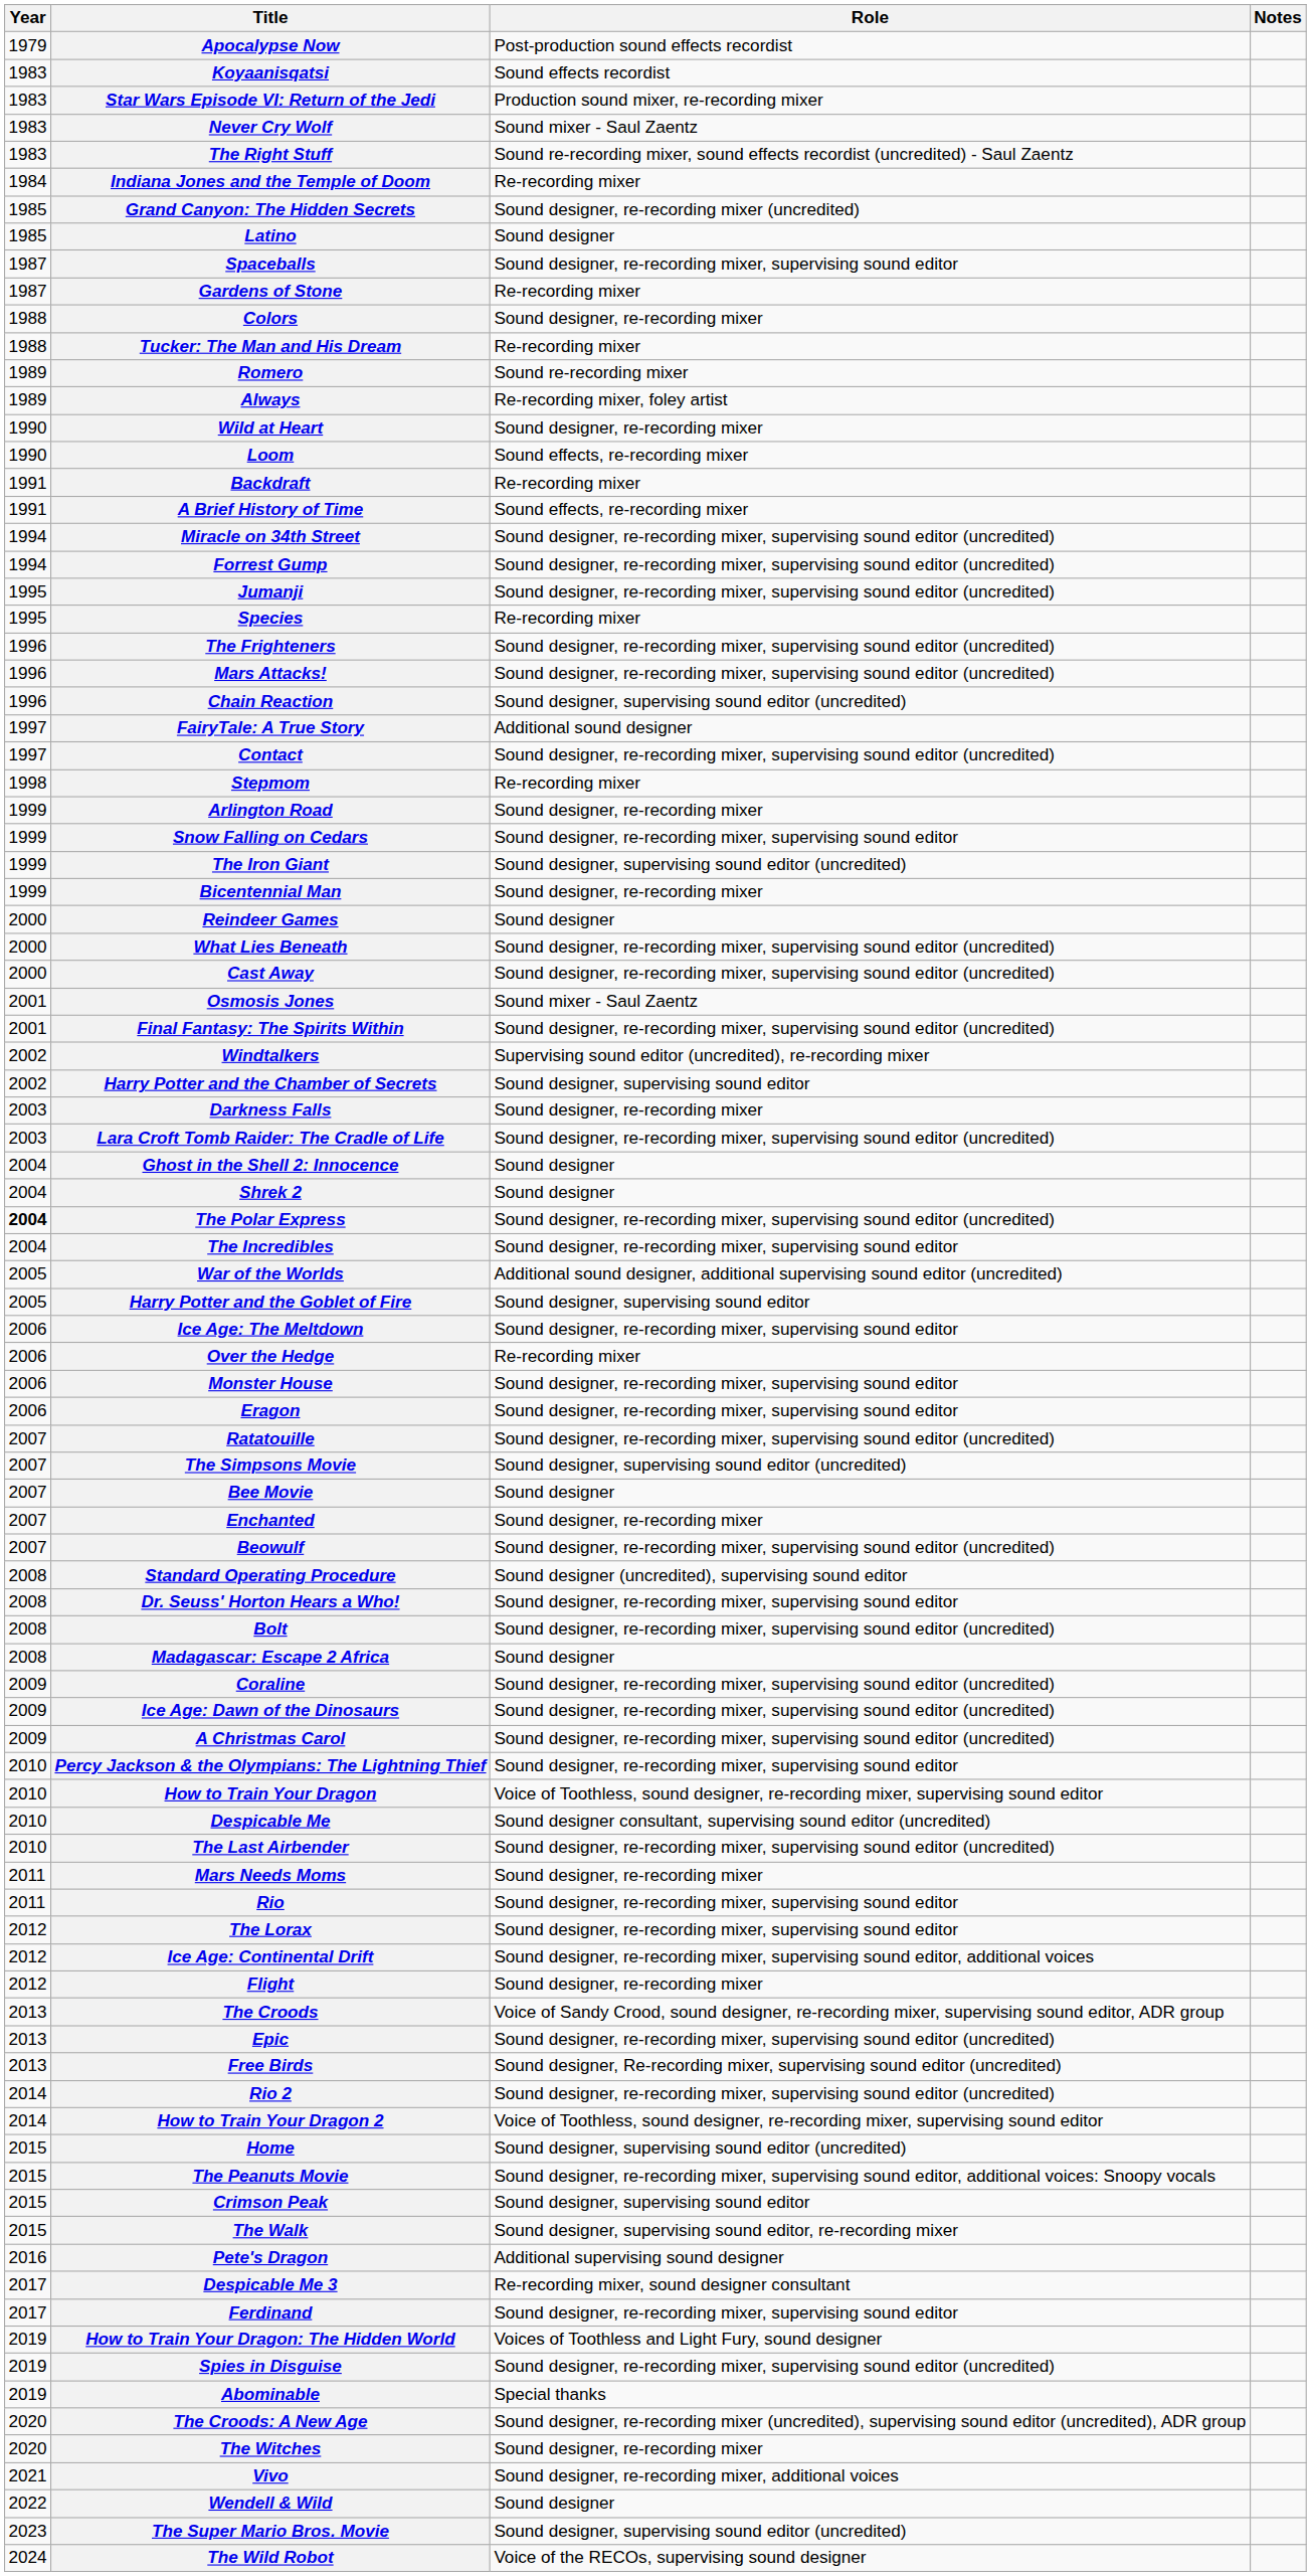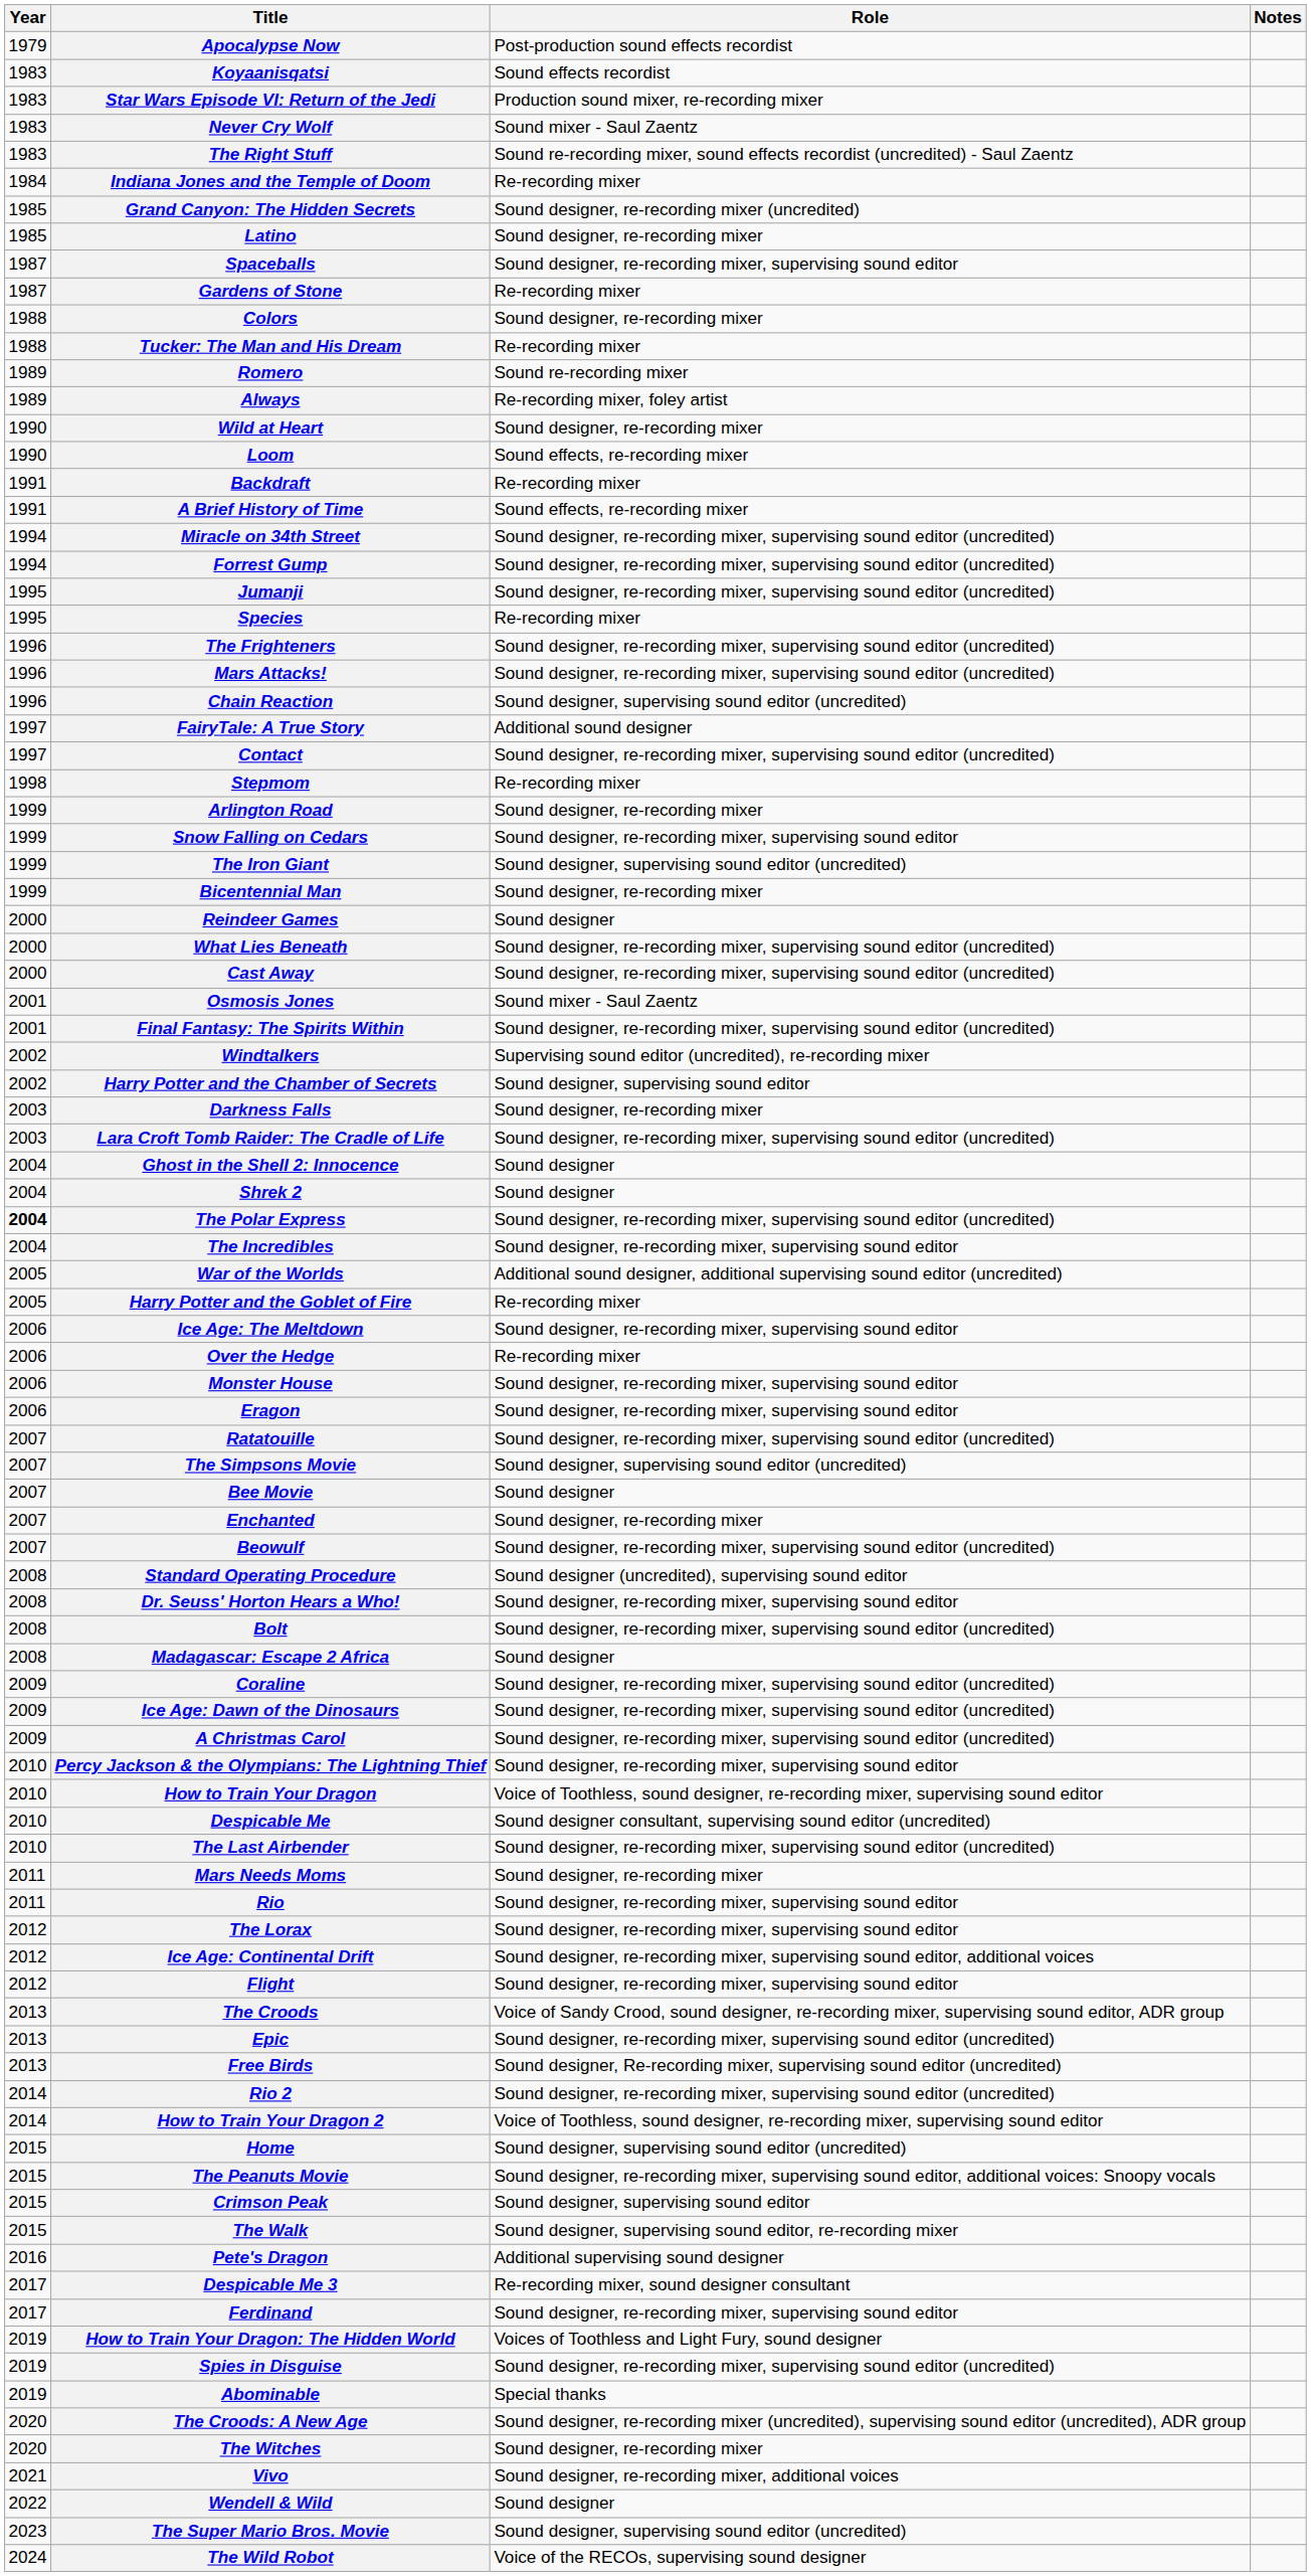Latino | Role: Sound designer -> Sound designer, re-recording mixer
Harry Potter and the Goblet of Fire | Role: Sound designer, supervising sound editor -> Re-recording mixer
Flight | Role: Sound designer, re-recording mixer -> Sound designer, re-recording mixer, supervising sound editor
